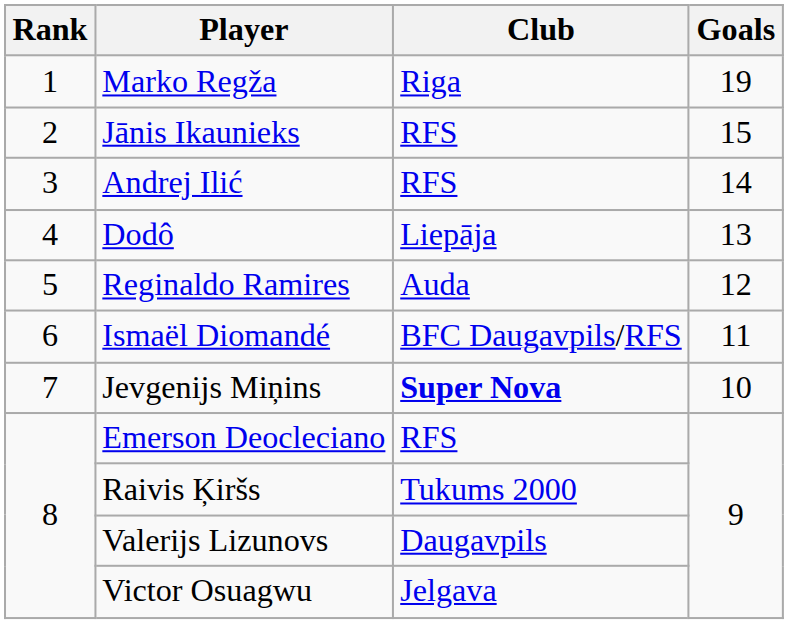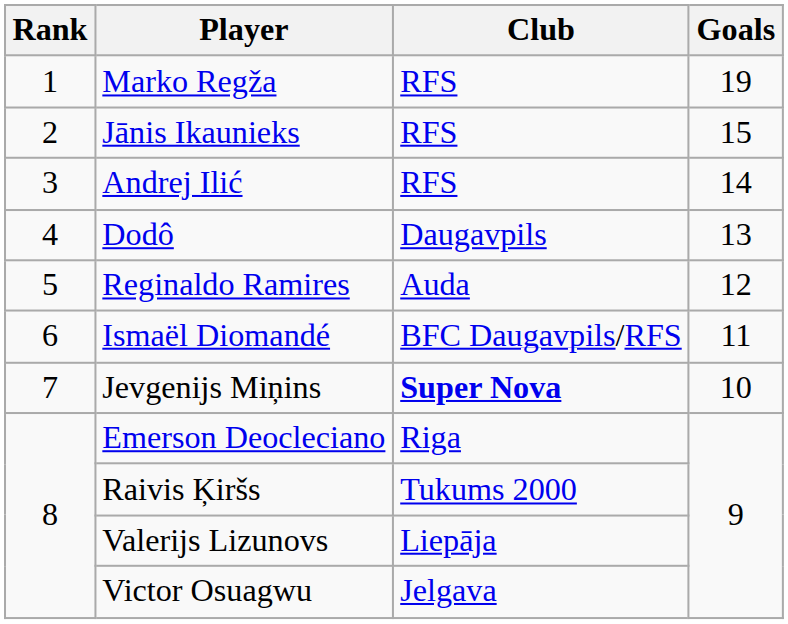Marko Regža | Club: Riga -> RFS
Dodô | Club: Liepāja -> Daugavpils
Emerson Deocleciano | Club: RFS -> Riga
Valerijs Lizunovs | Club: Daugavpils -> Liepāja
